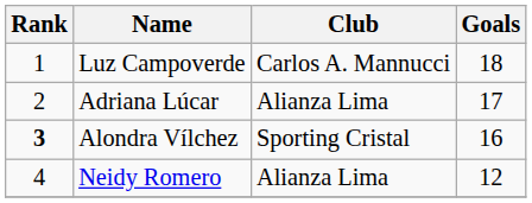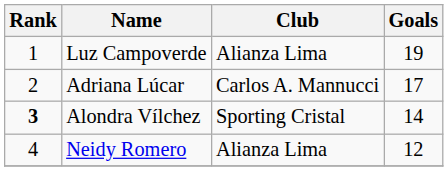Luz Campoverde | Club: Carlos A. Mannucci -> Alianza Lima
Luz Campoverde | Goals: 18 -> 19
Adriana Lúcar | Club: Alianza Lima -> Carlos A. Mannucci
Alondra Vílchez | Goals: 16 -> 14
